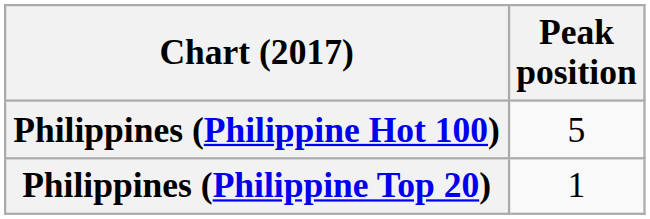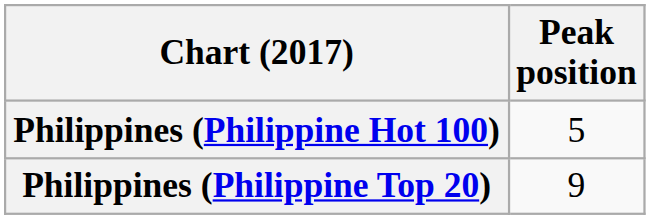Philippines (Philippine Top 20) | Peak position: 1 -> 9
